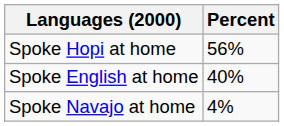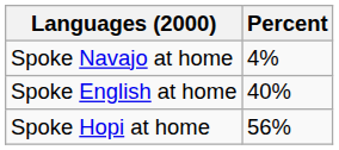rows swapped: Spoke Hopi at home <-> Spoke Navajo at home
